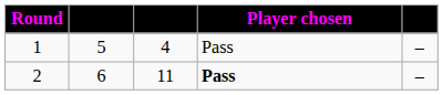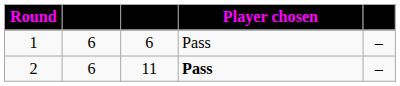1 | column 2: 5 -> 6
1 | column 3: 4 -> 6
